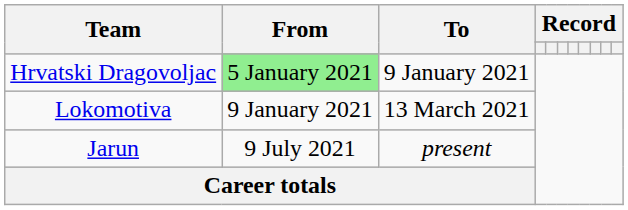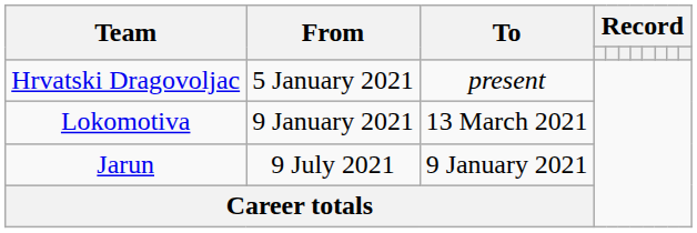Hrvatski Dragovoljac | From: lightgreen background -> no background
Hrvatski Dragovoljac | To: 9 January 2021 -> present
Jarun | To: present -> 9 January 2021
